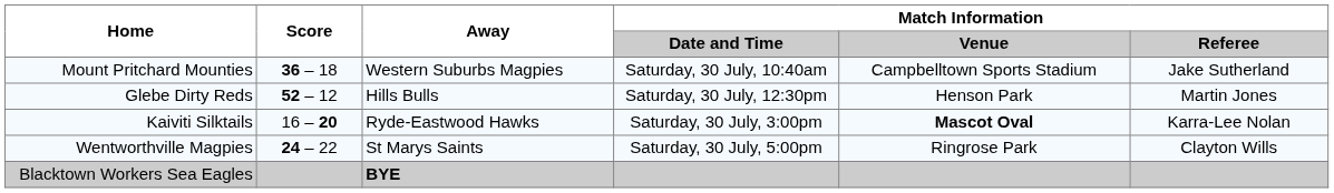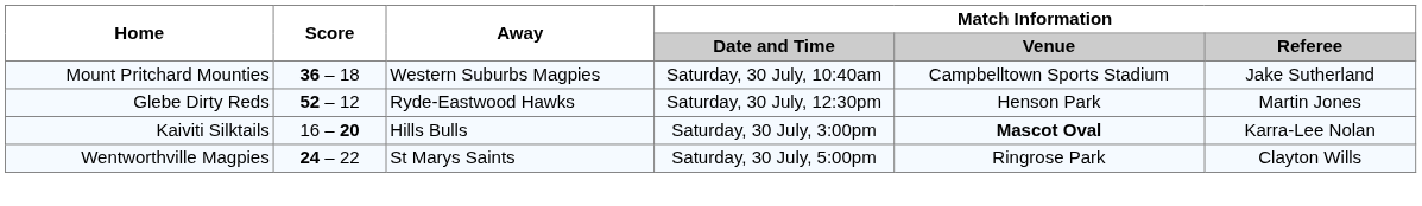Glebe Dirty Reds | Away: Hills Bulls -> Ryde-Eastwood Hawks
Kaiviti Silktails | Away: Ryde-Eastwood Hawks -> Hills Bulls
- row: Blacktown Workers Sea Eagles | BYE
